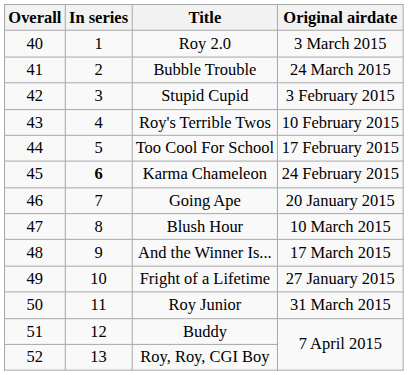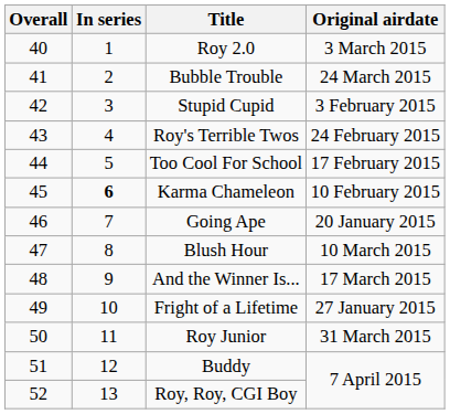Roy's Terrible Twos | Original airdate: 10 February 2015 -> 24 February 2015
Karma Chameleon | Original airdate: 24 February 2015 -> 10 February 2015
